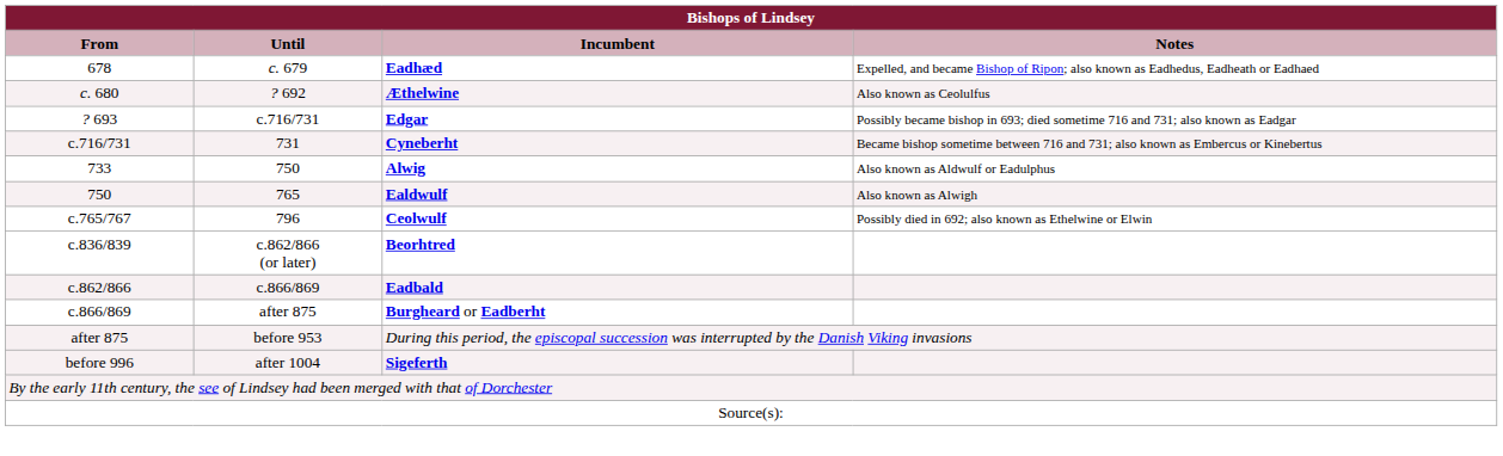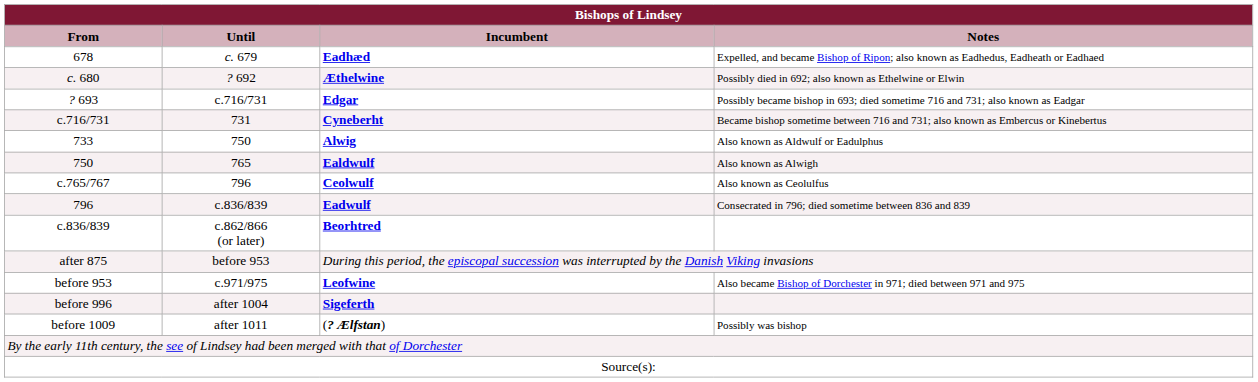Æthelwine | Notes: Also known as Ceolulfus -> Possibly died in 692; also known as Ethelwine or Elwin
Ceolwulf | Notes: Possibly died in 692; also known as Ethelwine or Elwin -> Also known as Ceolulfus
+ row: 796 | c.836/839 | Eadwulf | Consecrated in 796; died sometime between 836 and 839
- row: c.862/866 | c.866/869 | Eadbald
- row: c.866/869 | after 875 | Burgheard or Eadberht
+ row: before 953 | c.971/975 | Leofwine | Also became Bishop of Dorchester in 971; died between 971 and 975
+ row: before 1009 | after 1011 | (? Ælfstan) | Possibly was bishop
